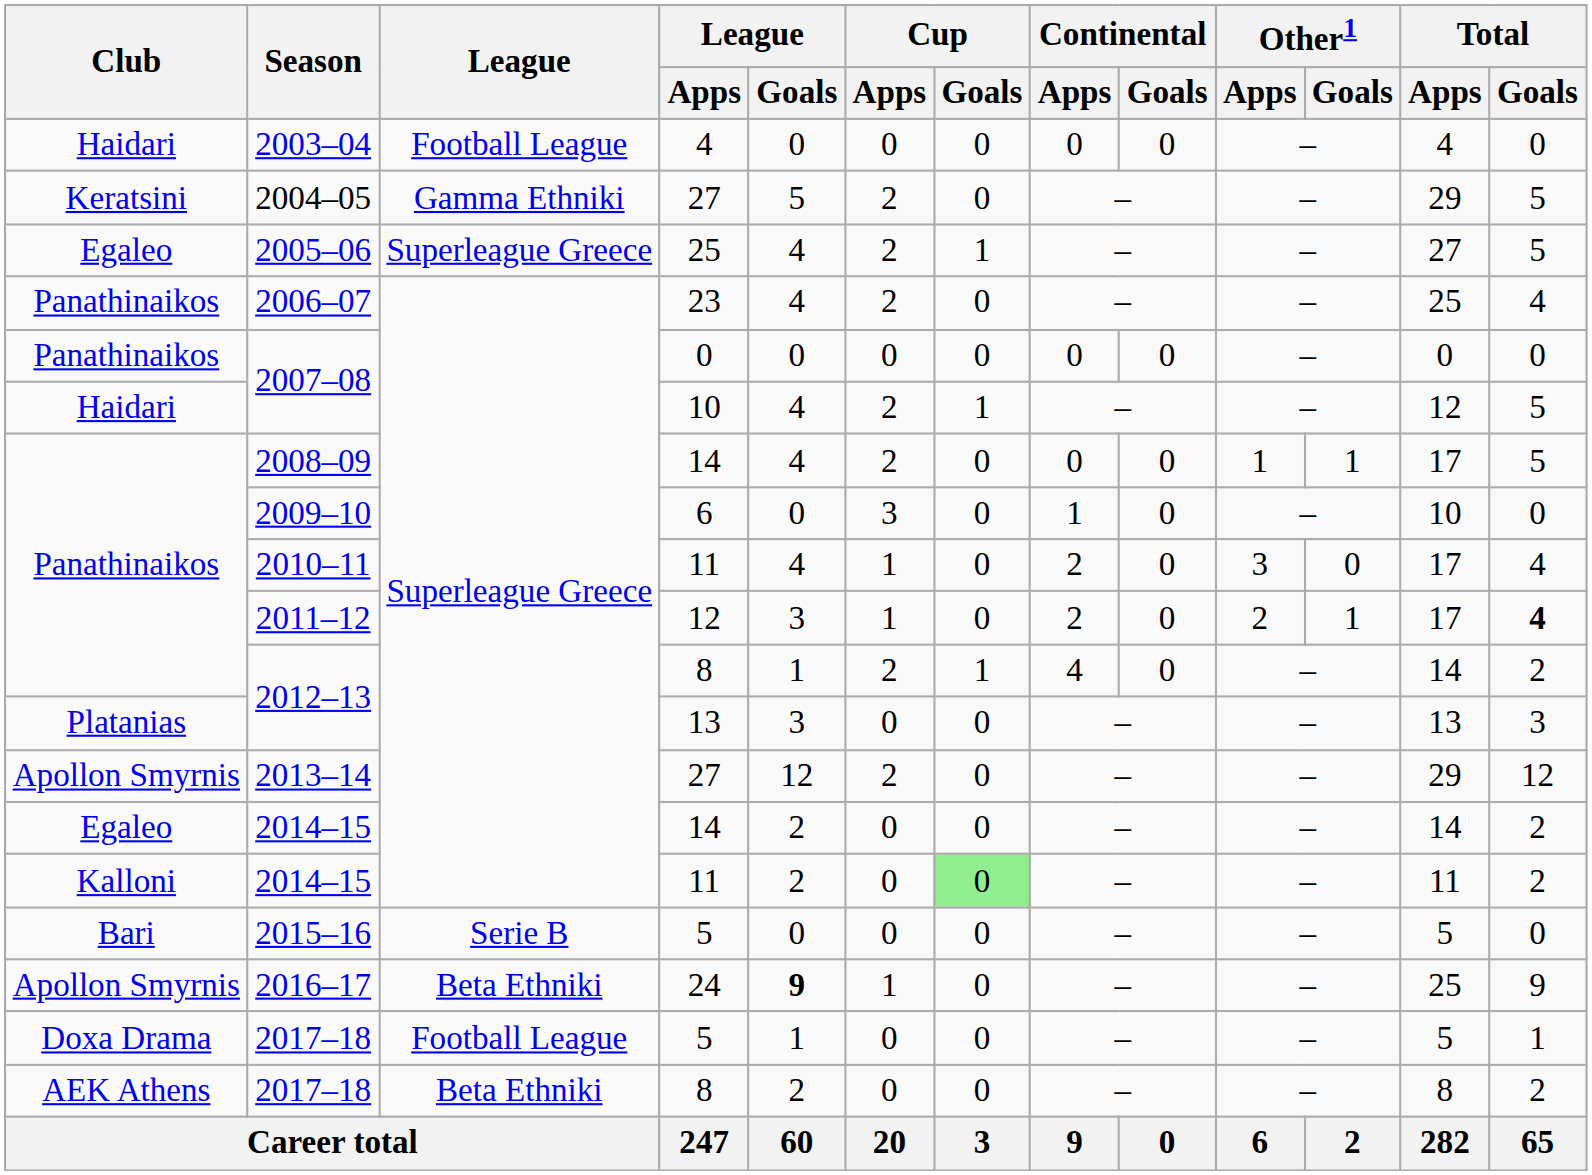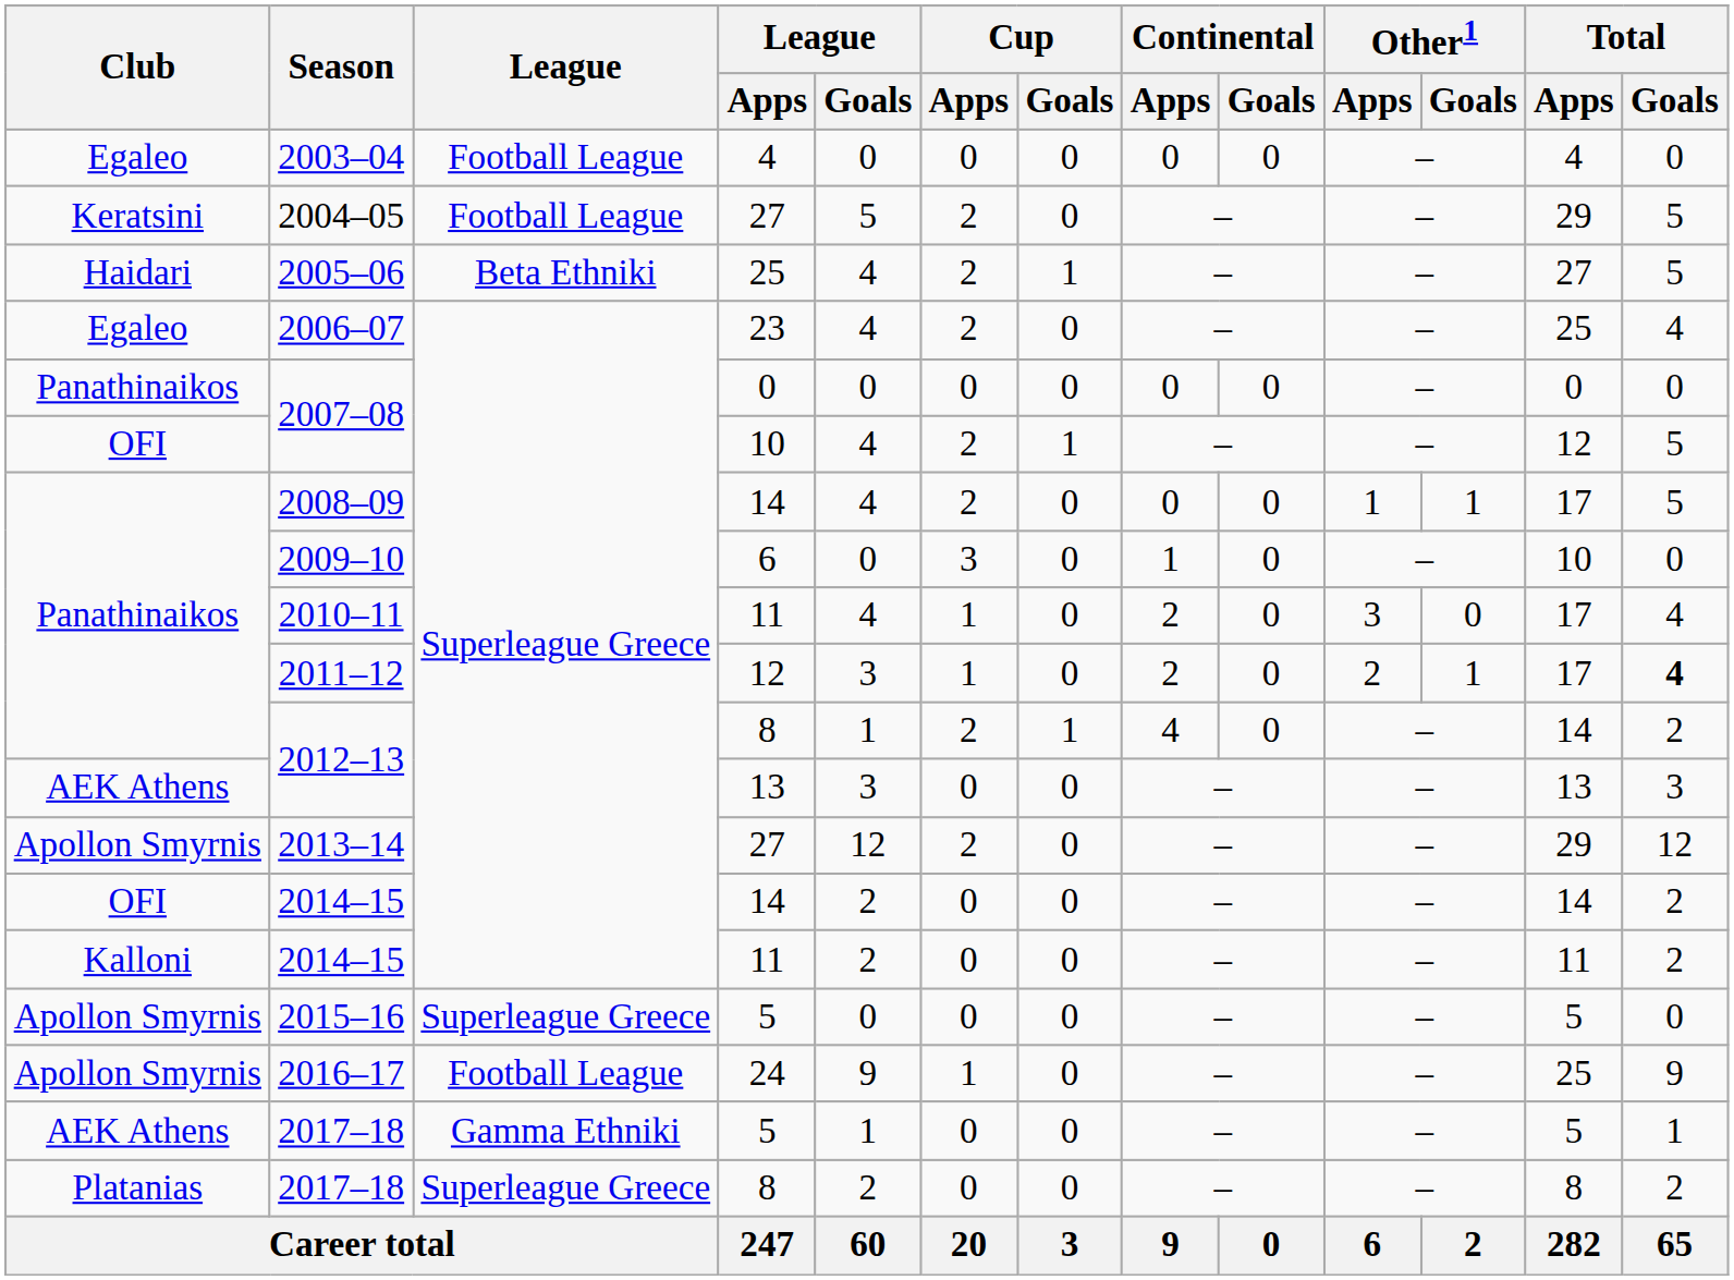2003–04 | Club: Haidari -> Egaleo
2004–05 | League: Gamma Ethniki -> Football League
2005–06 | Club: Egaleo -> Haidari
2005–06 | League: Superleague Greece -> Beta Ethniki
2006–07 | Club: Panathinaikos -> Egaleo
2007–08 / 10 | Club: Haidari -> OFI
2012–13 / 13 | Club: Platanias -> AEK Athens
2014–15 / 14 | Club: Egaleo -> OFI
2014–15 / 11 | Cup / Goals: lightgreen background -> no background
2015–16 | Club: Bari -> Apollon Smyrnis
2015–16 | League: Serie B -> Superleague Greece
2016–17 | League: Beta Ethniki -> Football League
2016–17 | League / Goals: bold -> normal
2017–18 / 5 | Club: Doxa Drama -> AEK Athens
2017–18 / 5 | League: Football League -> Gamma Ethniki
2017–18 / 8 | Club: AEK Athens -> Platanias
2017–18 / 8 | League: Beta Ethniki -> Superleague Greece
